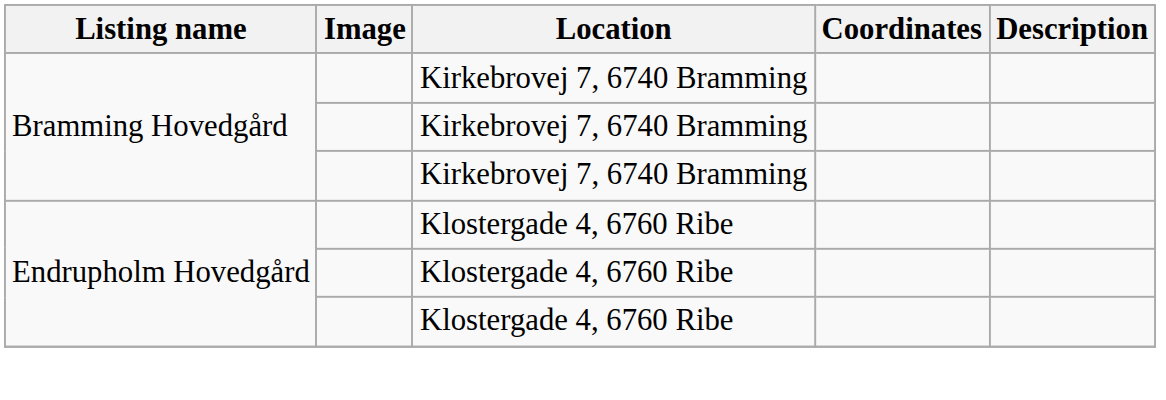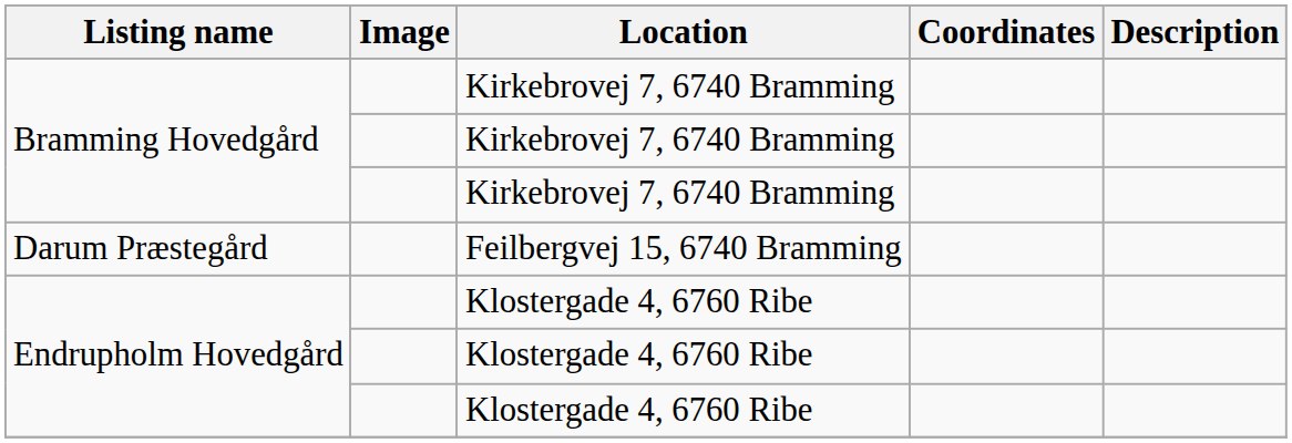+ row: Darum Præstegård | Feilbergvej 15, 6740 Bramming
